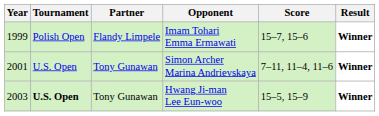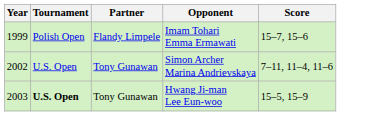- column: Result | Winner | Winner | Winner
Simon Archer Marina Andrievskaya | Year: 2001 -> 2002
